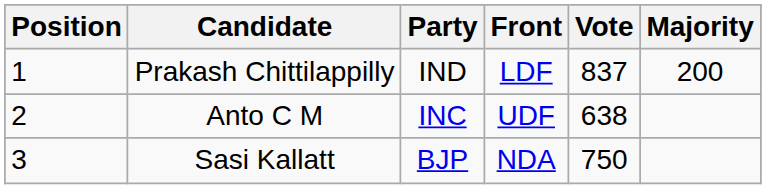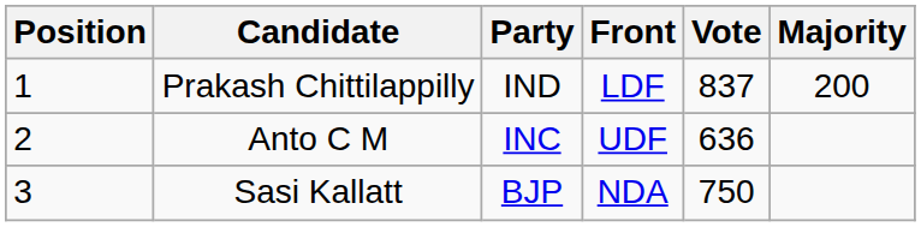Anto C M | Vote: 638 -> 636
